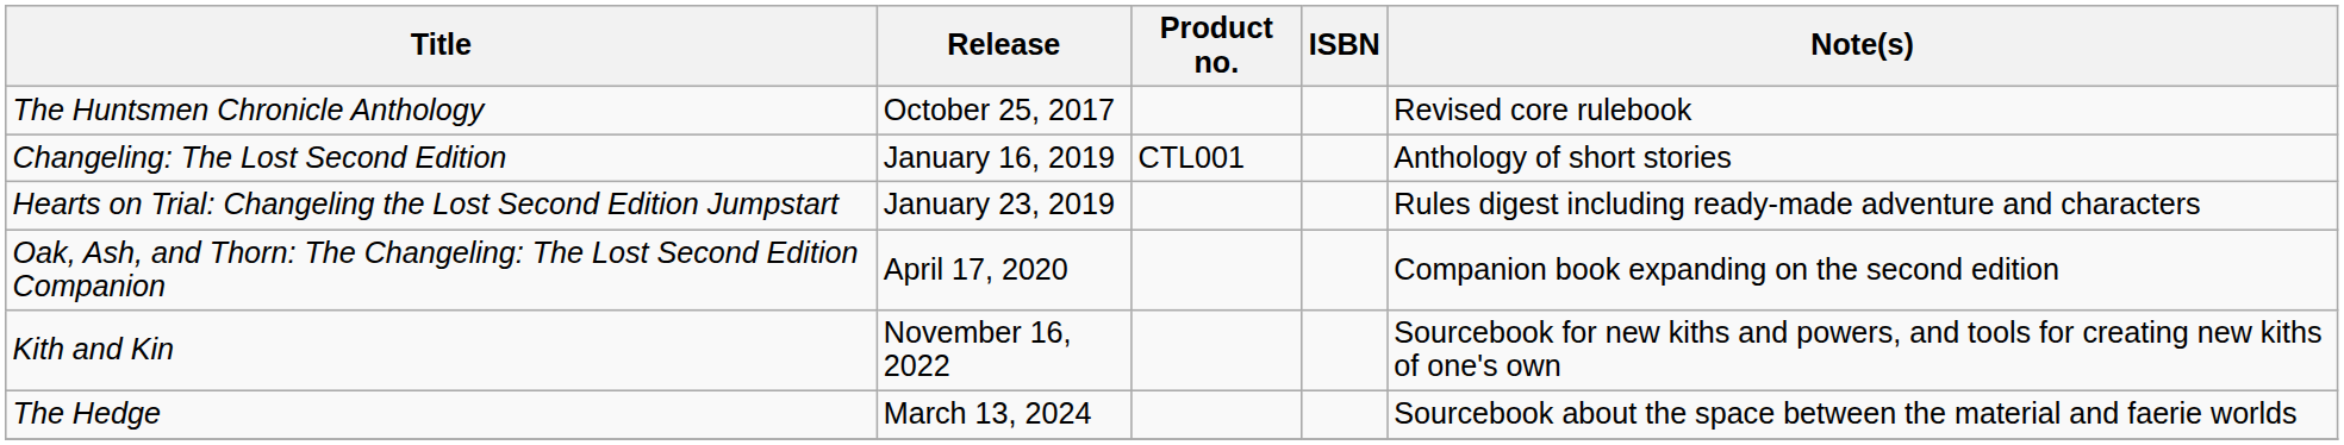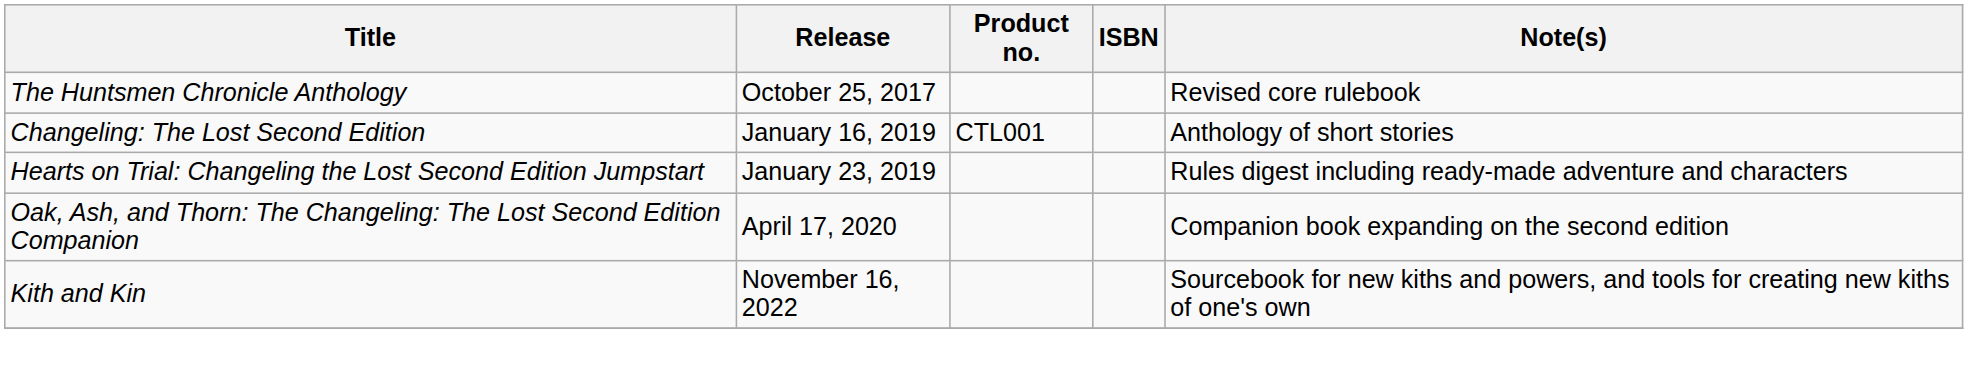- row: The Hedge | March 13, 2024 | Sourcebook about the space between the material and faerie worlds
